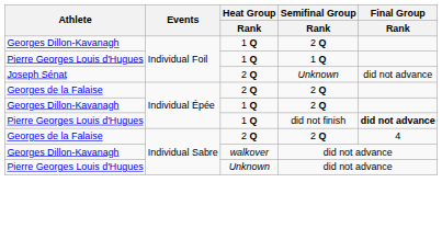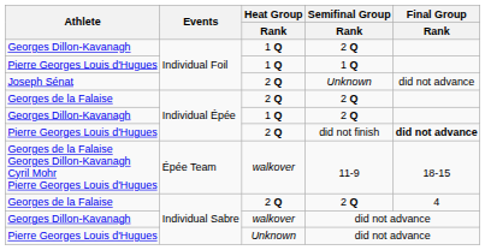did not finish | Heat Group / Rank: 1 Q -> 2 Q
+ row: Georges de la Falaise Georges Dillon-Kavanagh Cyril Mohr Pierre Georges Louis d'Hugues | Épée Team | walkover | 11-9 | 18-15
